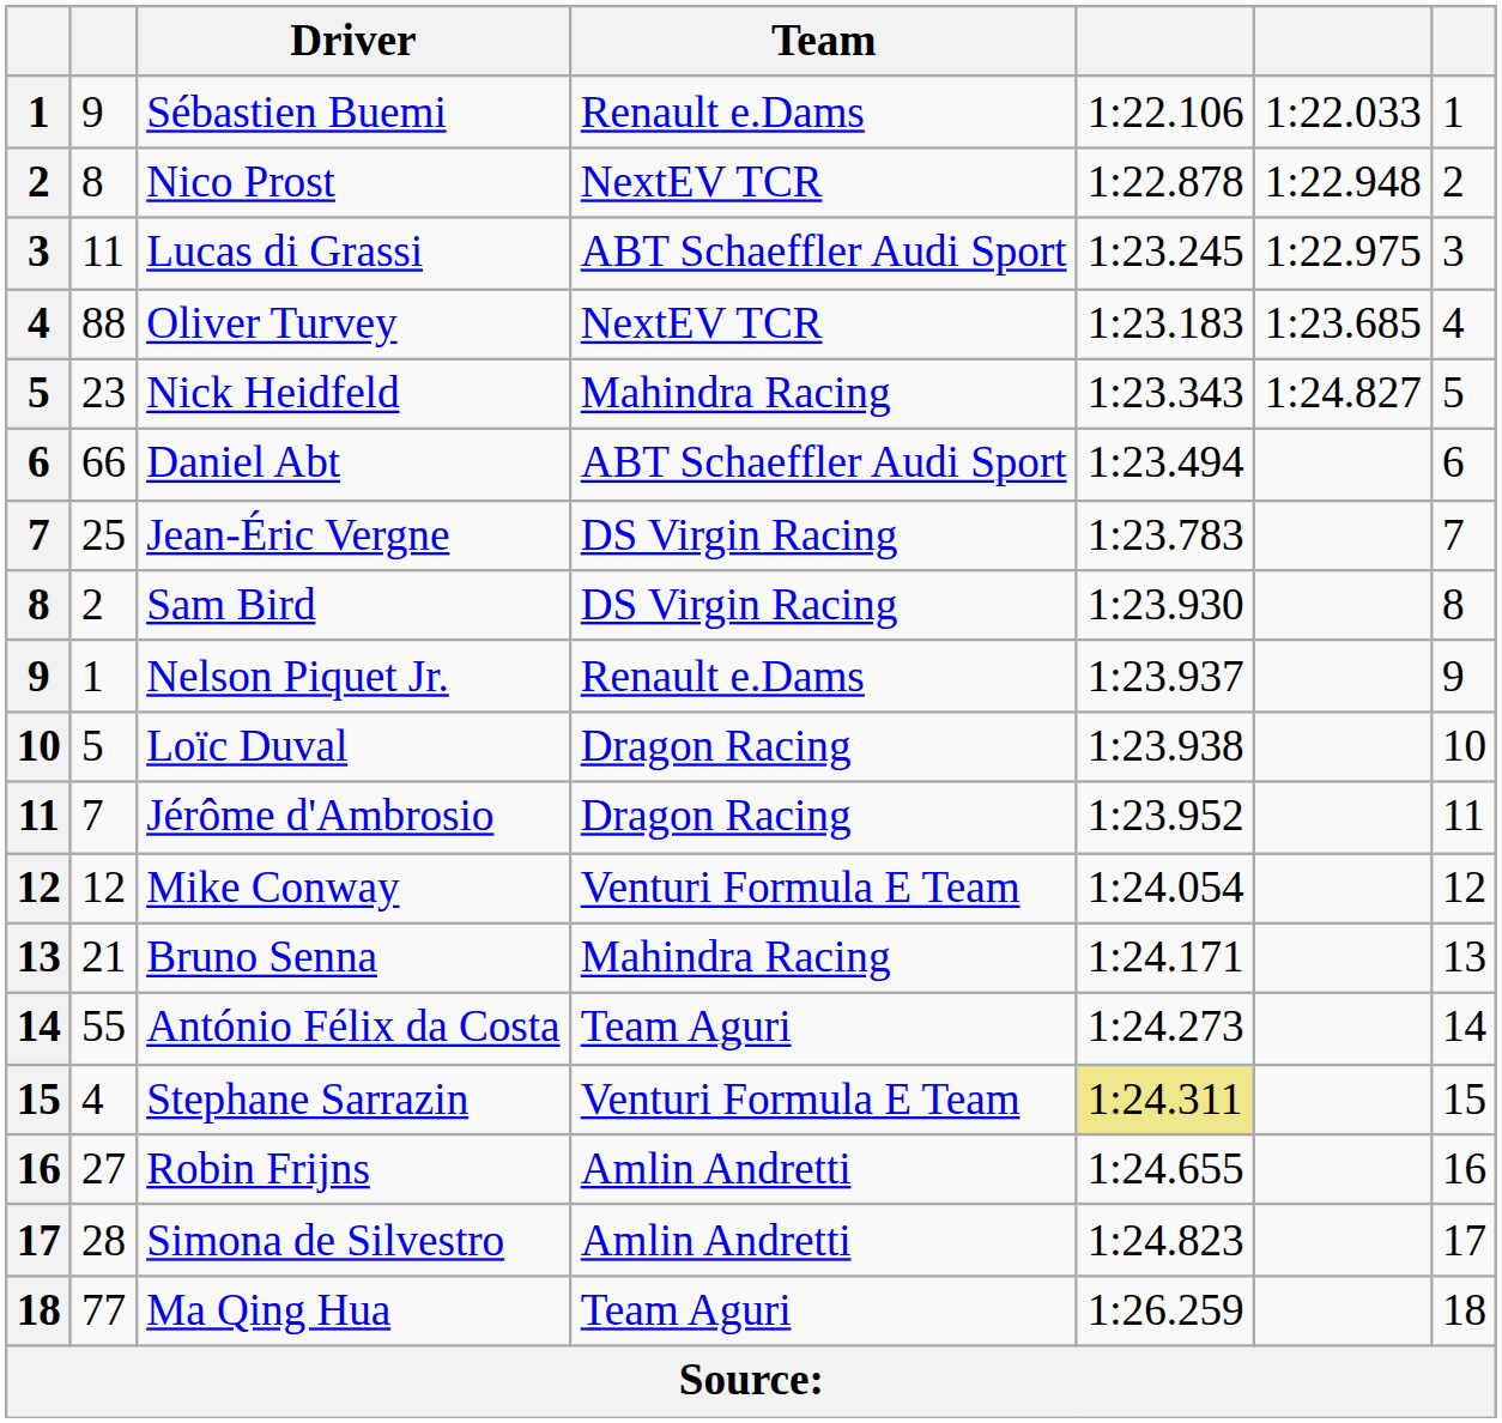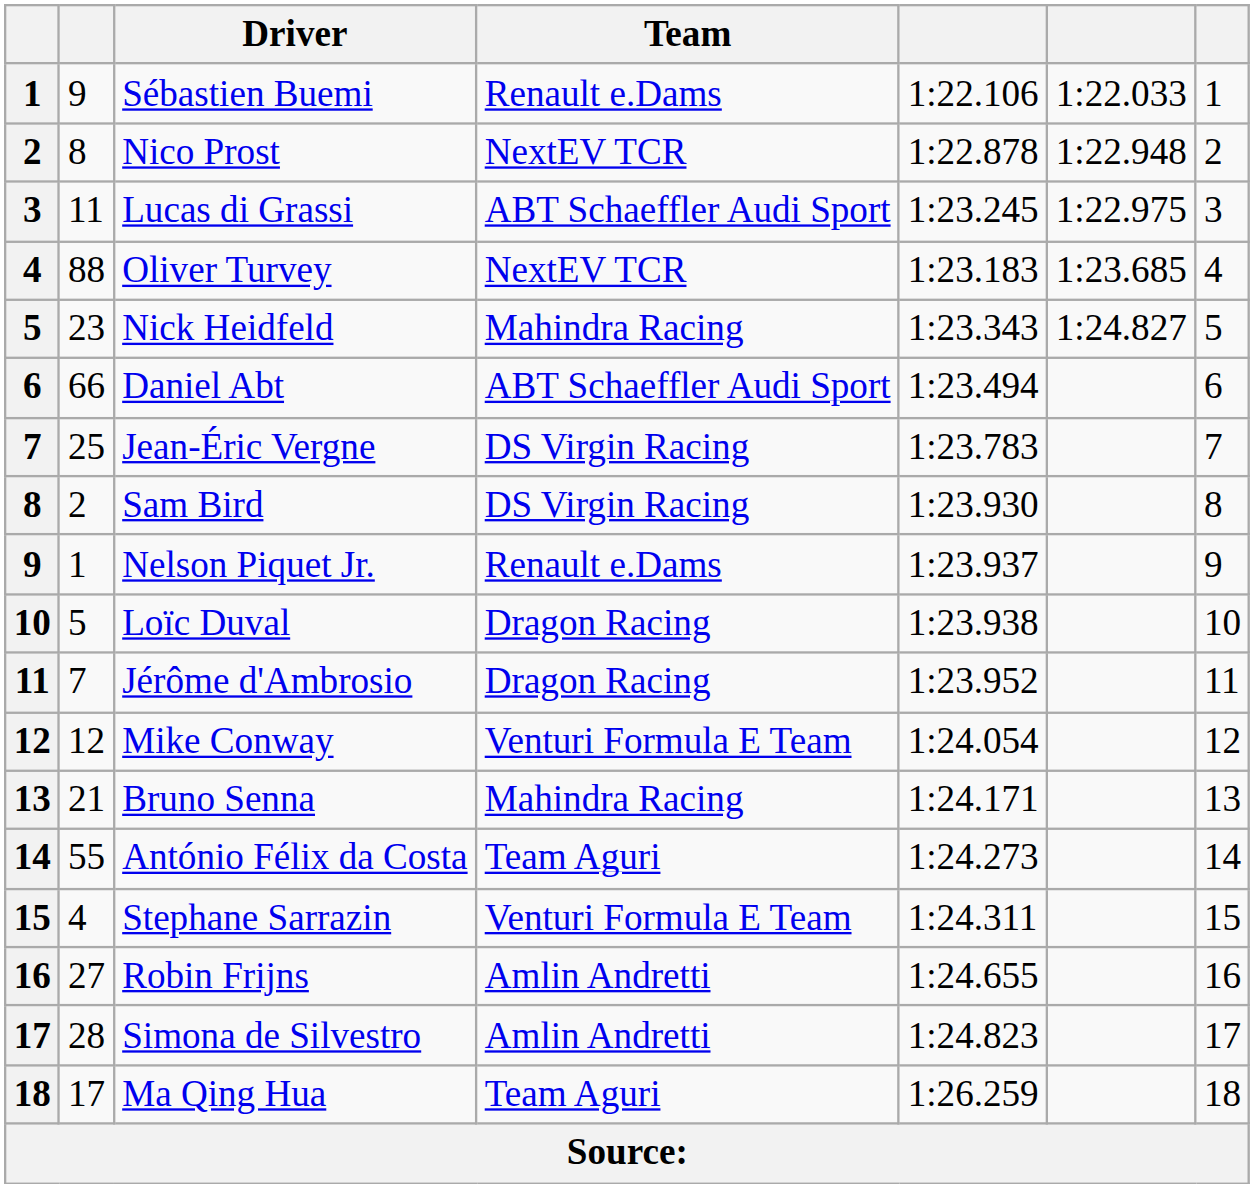Stephane Sarrazin | column 5: khaki background -> no background
Ma Qing Hua | column 2: 77 -> 17
